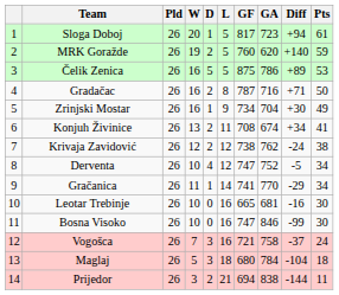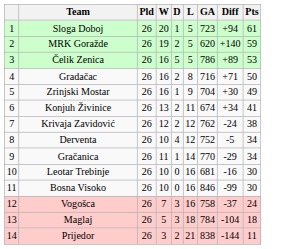- column: GF | 817 | 760 | 875 | 787 | 734 | 708 | 738 | 747 | 741 | 665 | 747 | 721 | 680 | 694
